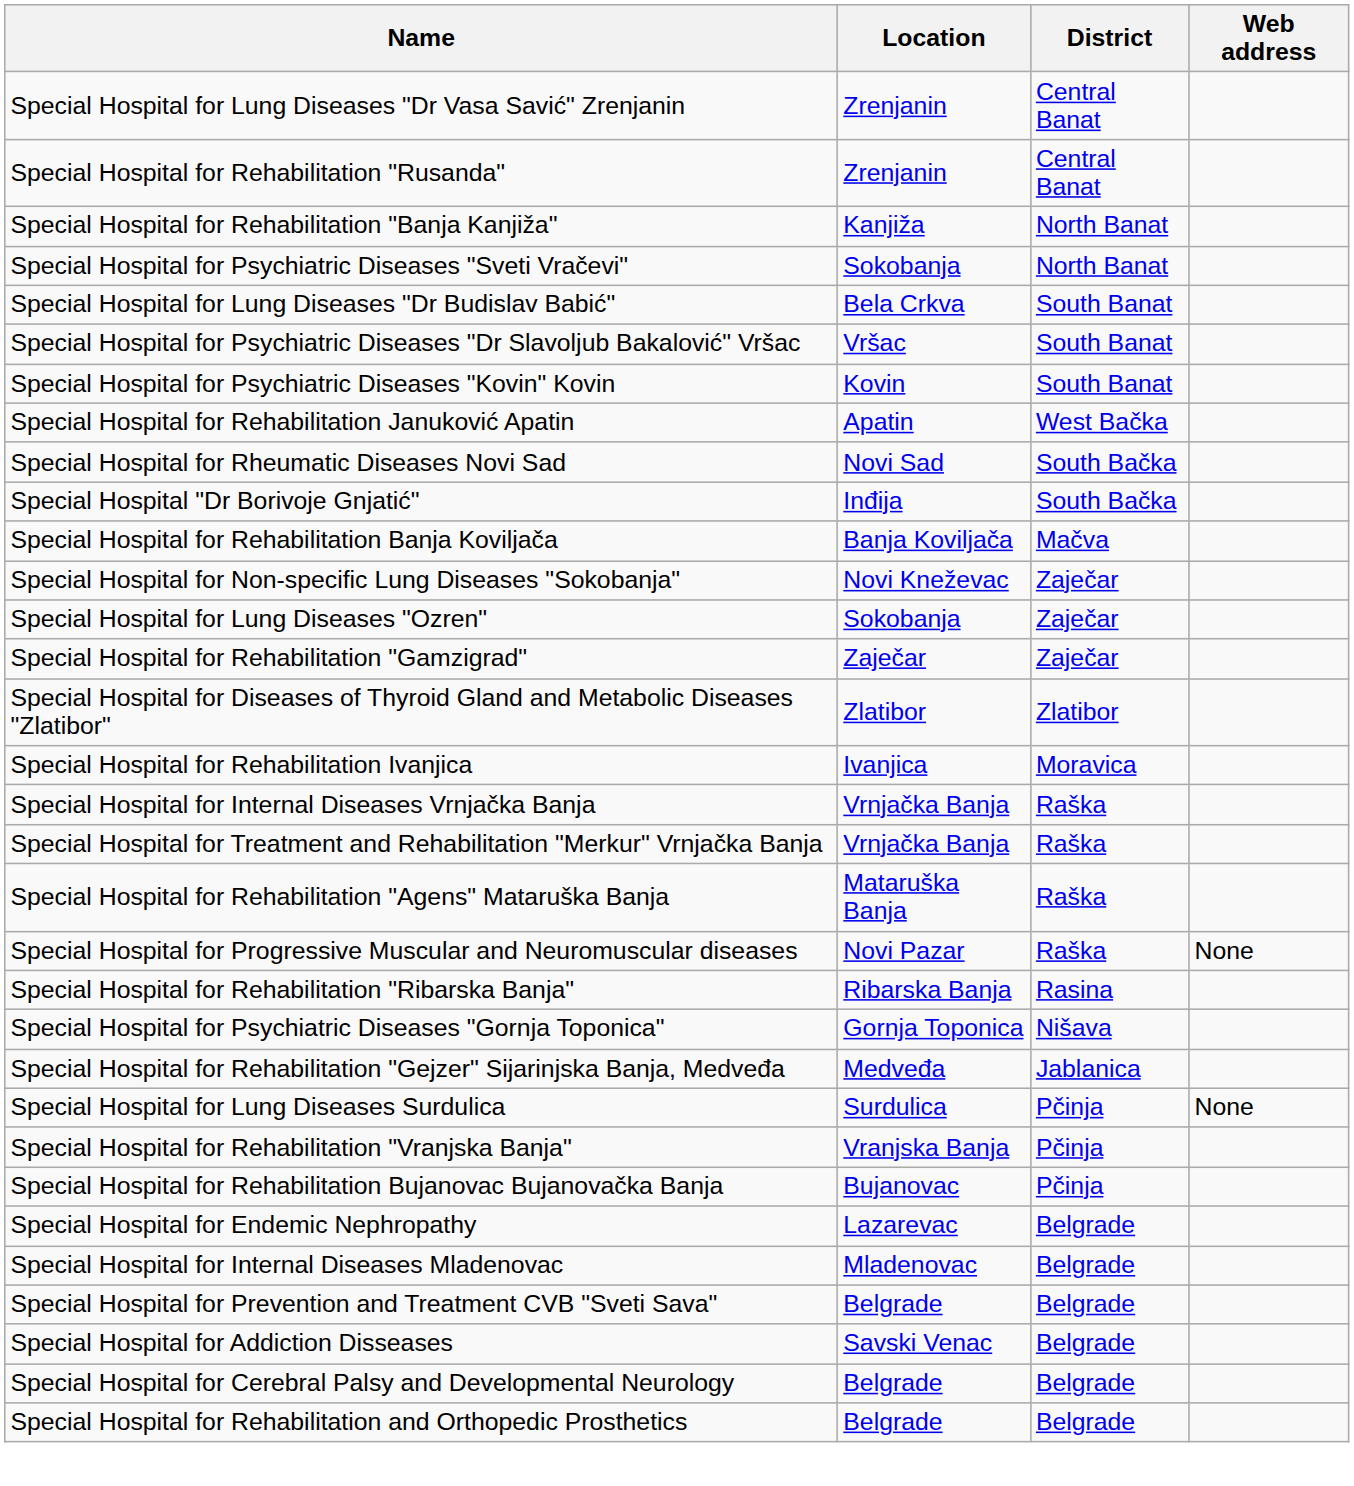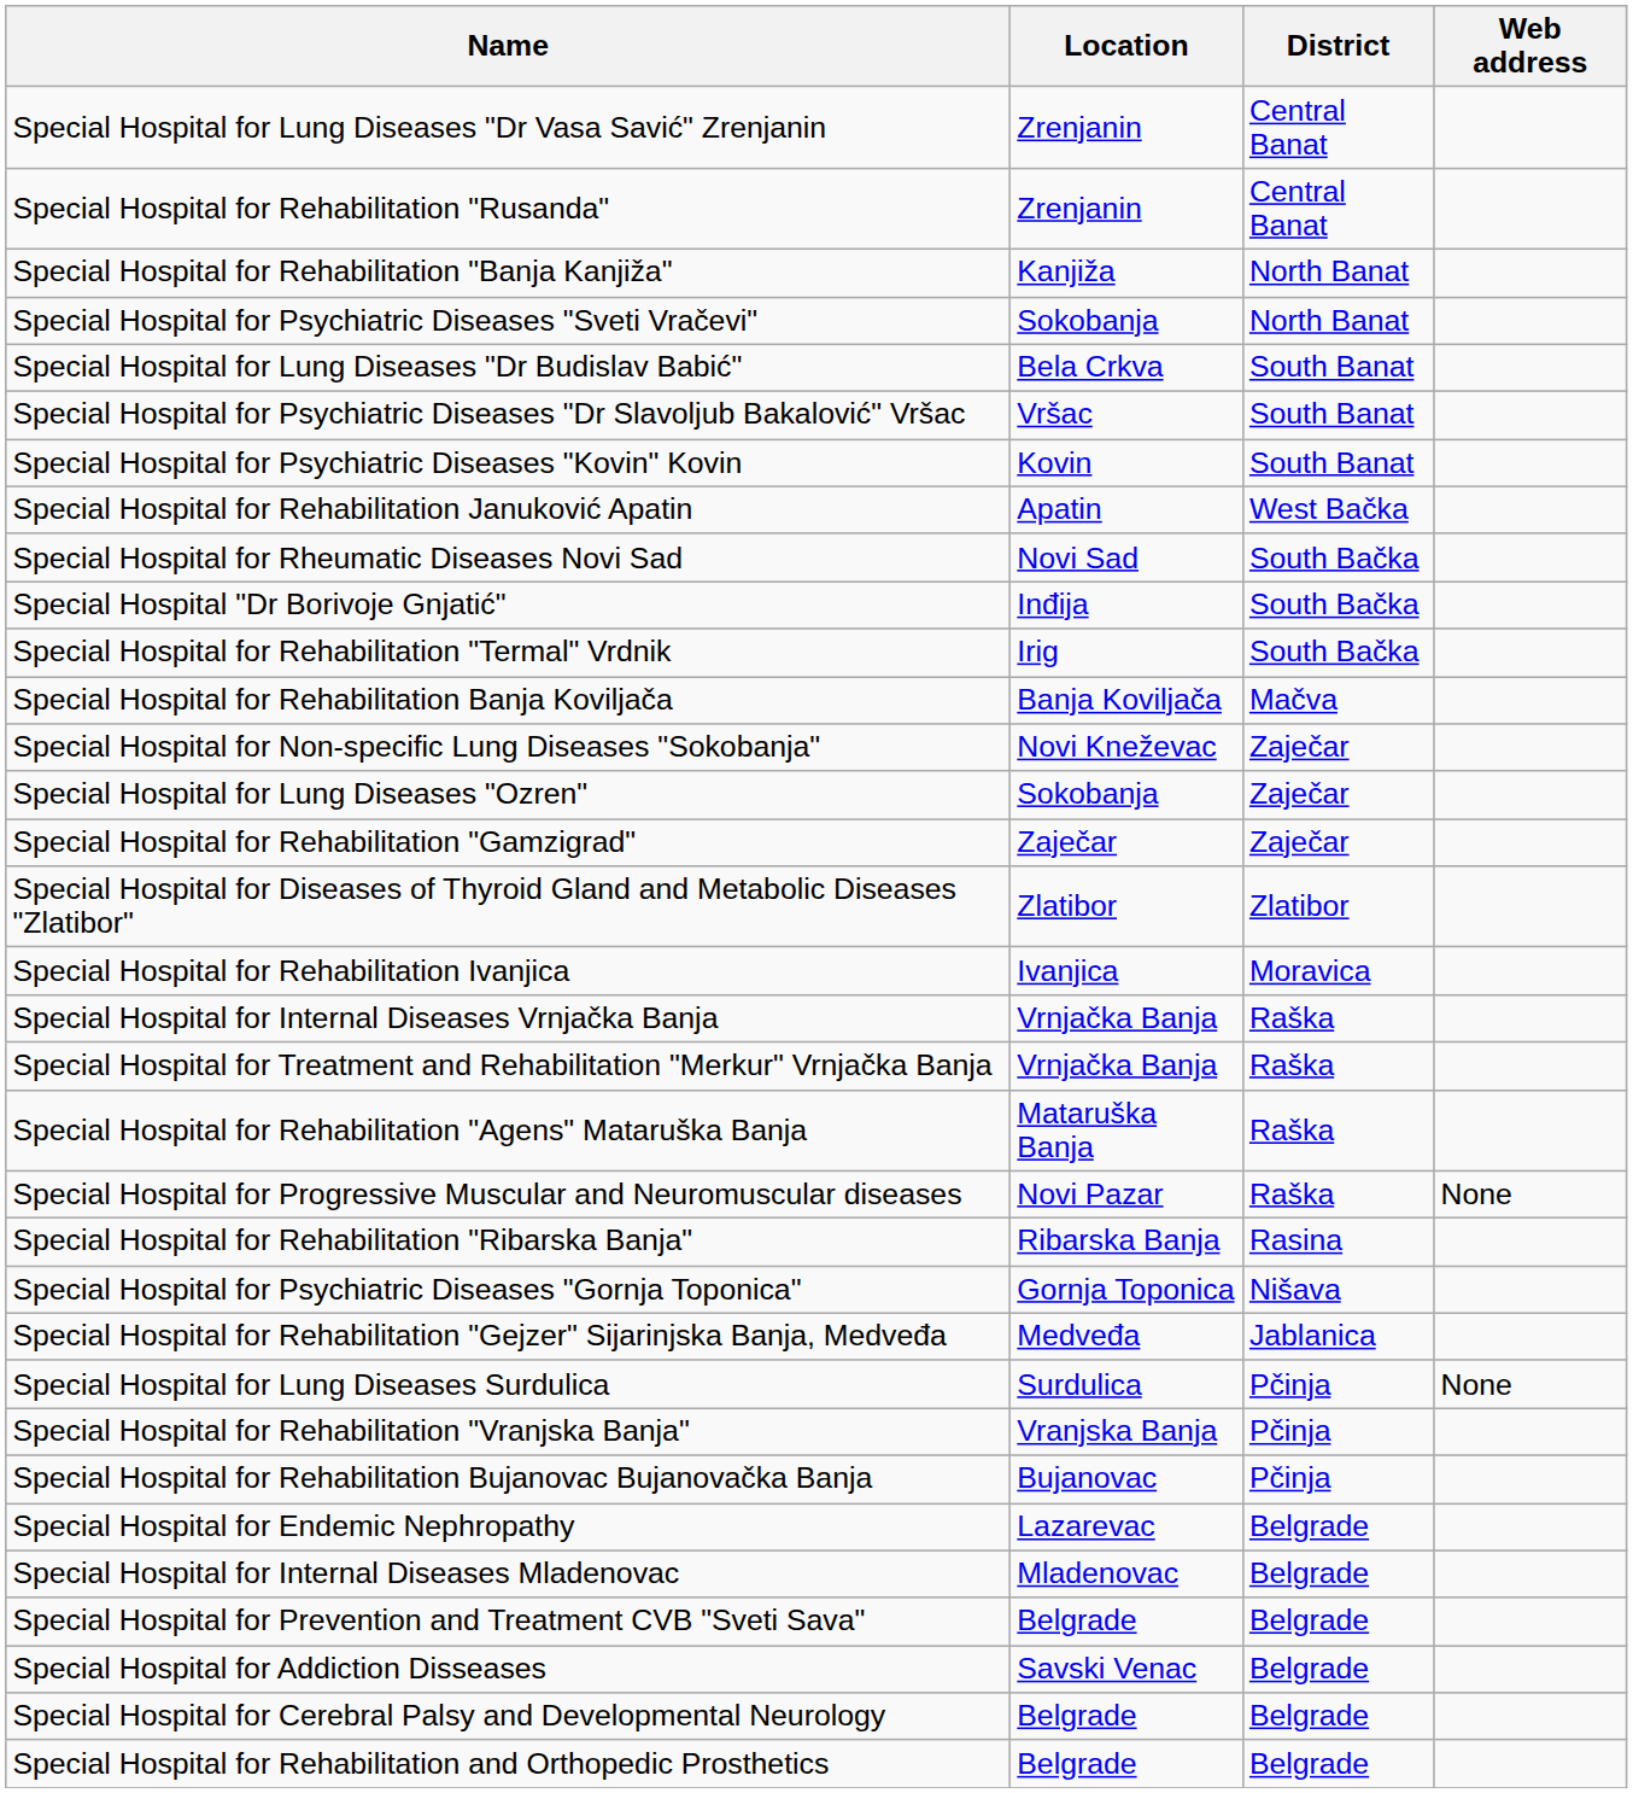+ row: Special Hospital for Rehabilitation "Termal" Vrdnik | Irig | South Bačka
